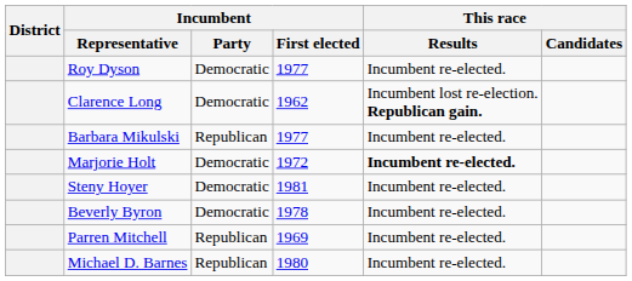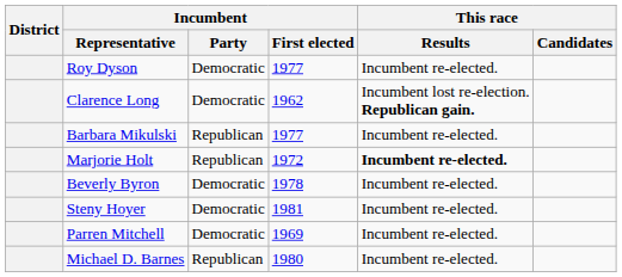Marjorie Holt | Incumbent / Party: Democratic -> Republican
rows swapped: Steny Hoyer <-> Beverly Byron
Parren Mitchell | Incumbent / Party: Republican -> Democratic
